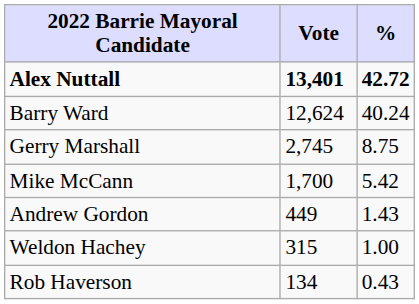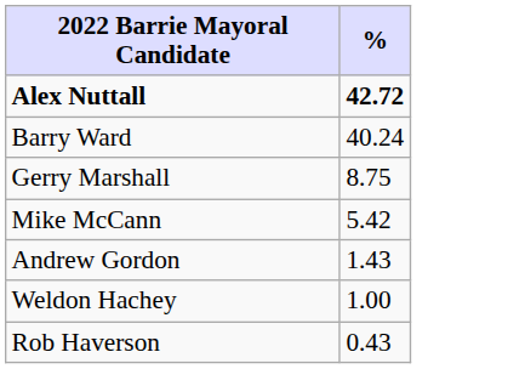- column: Vote | 13,401 | 12,624 | 2,745 | 1,700 | 449 | 315 | 134
